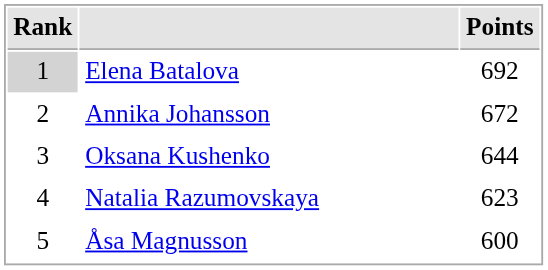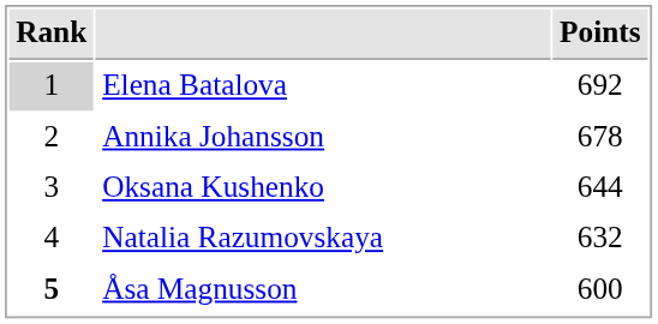Annika Johansson | Points: 672 -> 678
Natalia Razumovskaya | Points: 623 -> 632
Åsa Magnusson | Rank: normal -> bold
